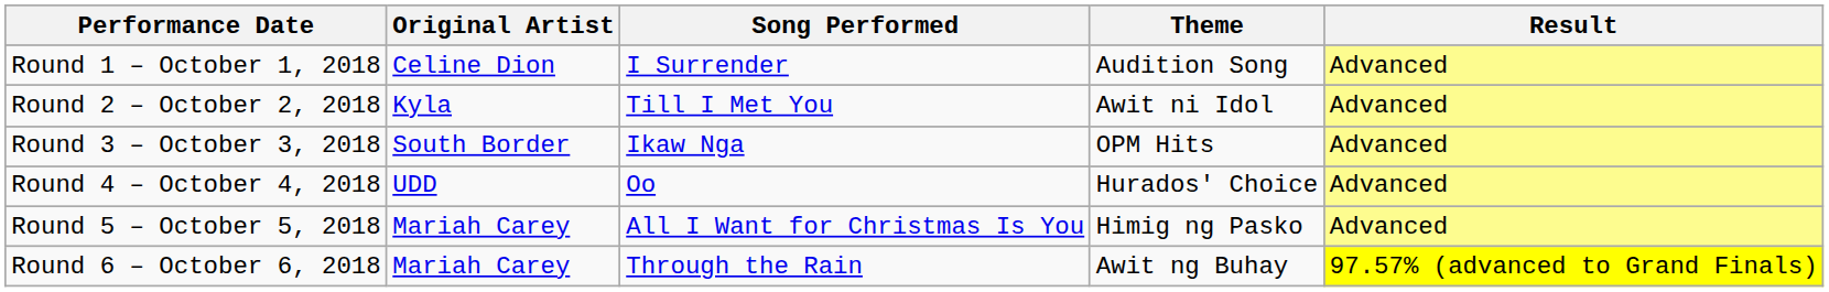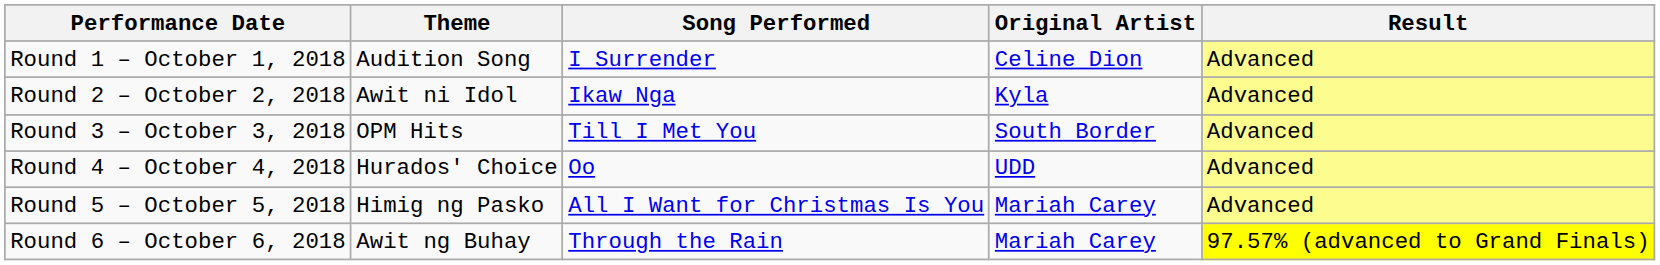columns swapped: Theme <-> Original Artist
Round 2 – October 2, 2018 | Song Performed: Till I Met You -> Ikaw Nga
Round 3 – October 3, 2018 | Song Performed: Ikaw Nga -> Till I Met You
